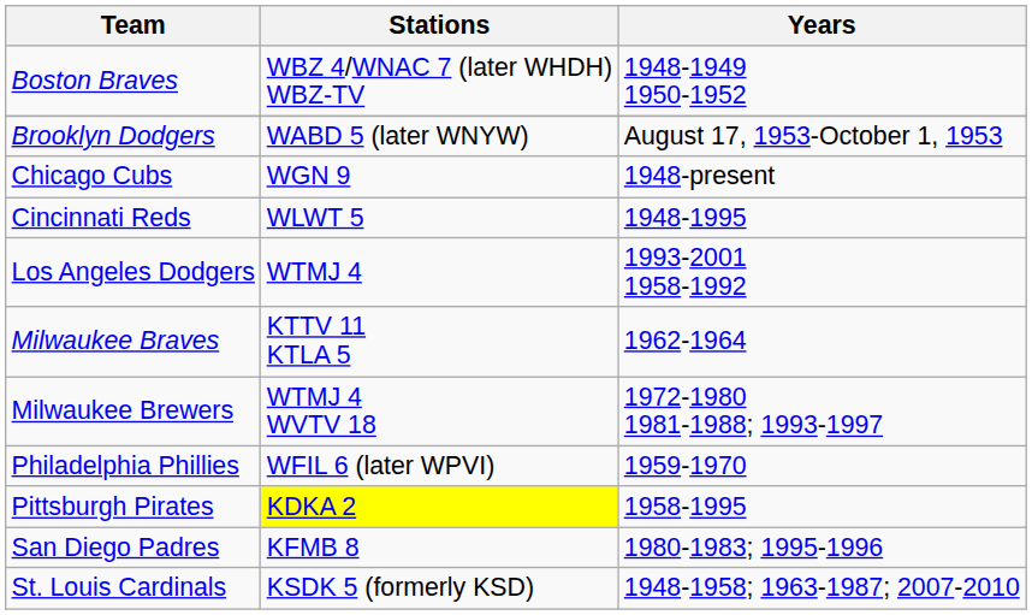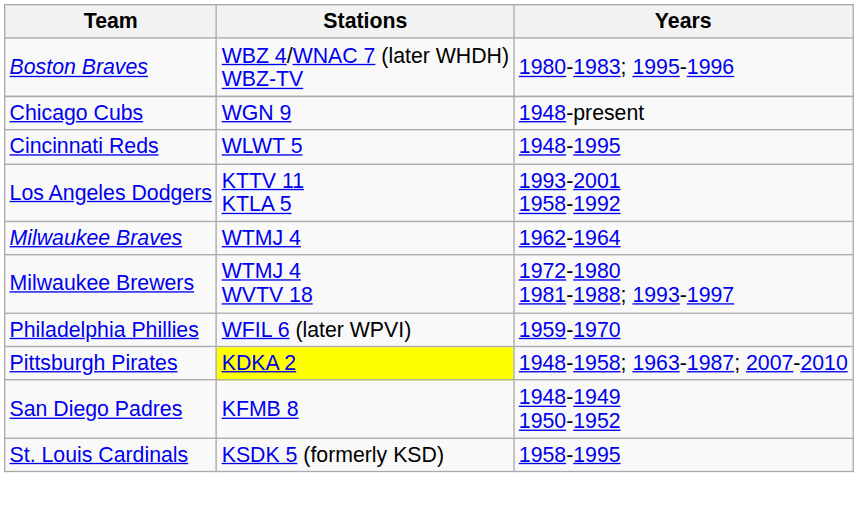Boston Braves | Years: 1948-1949 1950-1952 -> 1980-1983; 1995-1996
- row: Brooklyn Dodgers | WABD 5 (later WNYW) | August 17, 1953-October 1, 1953
Los Angeles Dodgers | Stations: WTMJ 4 -> KTTV 11 KTLA 5
Milwaukee Braves | Stations: KTTV 11 KTLA 5 -> WTMJ 4
Pittsburgh Pirates | Years: 1958-1995 -> 1948-1958; 1963-1987; 2007-2010
San Diego Padres | Years: 1980-1983; 1995-1996 -> 1948-1949 1950-1952
St. Louis Cardinals | Years: 1948-1958; 1963-1987; 2007-2010 -> 1958-1995
